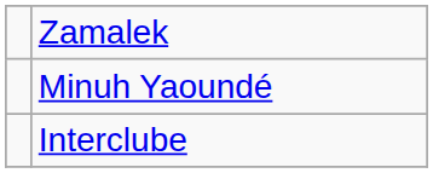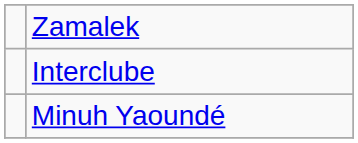rows swapped: Interclube <-> Minuh Yaoundé
